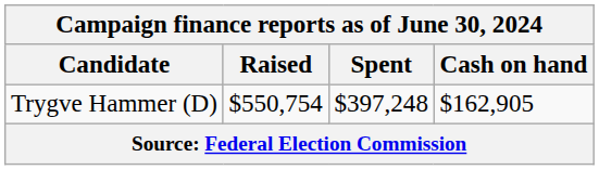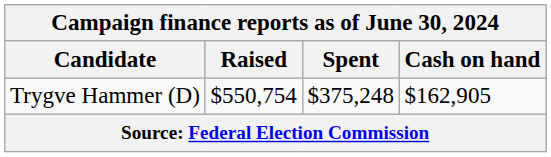Trygve Hammer (D) | Spent: $397,248 -> $375,248
